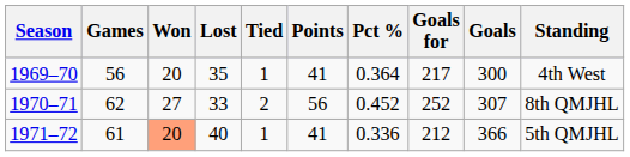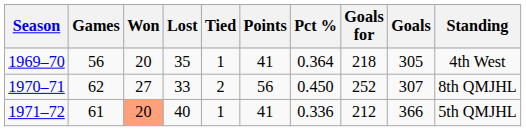1969–70 | Goals for: 217 -> 218
1969–70 | Goals: 300 -> 305
1970–71 | Pct %: 0.452 -> 0.450
